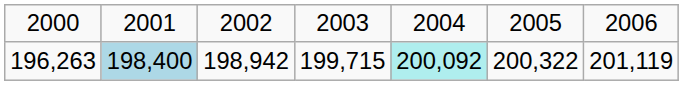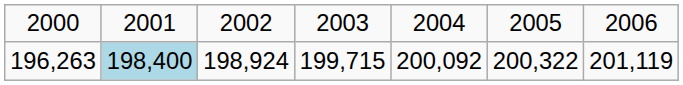196,263 | column 3: 198,942 -> 198,924
196,263 | column 5: paleturquoise background -> no background
